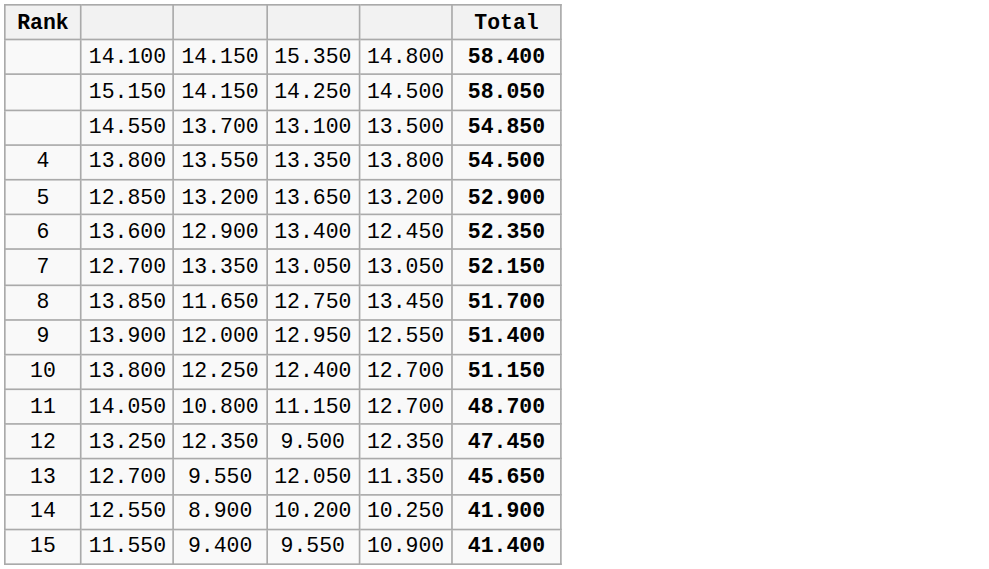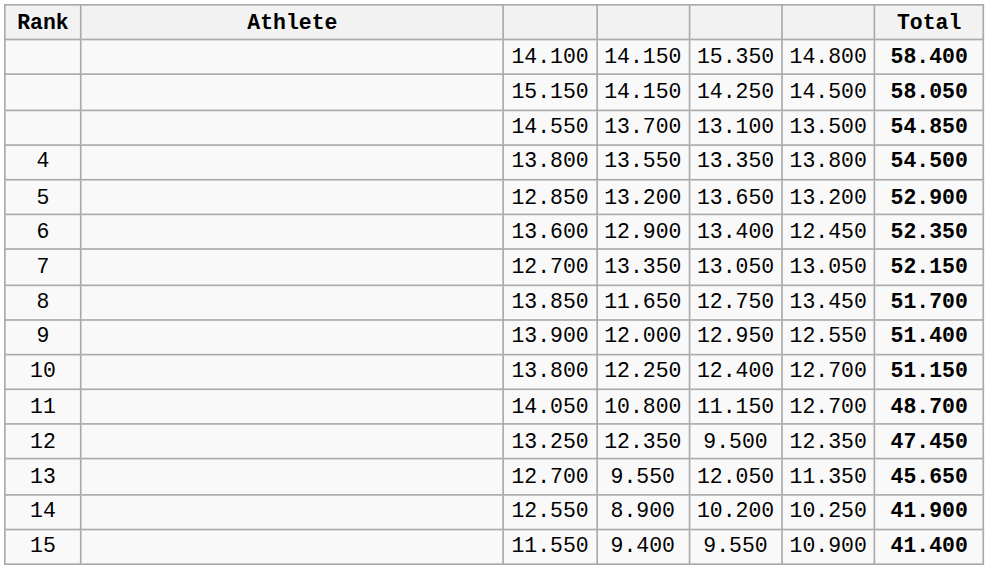+ column: Athlete
